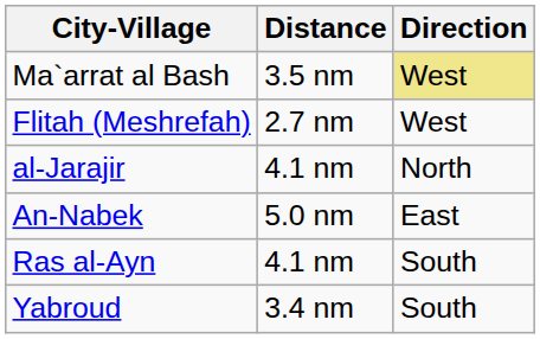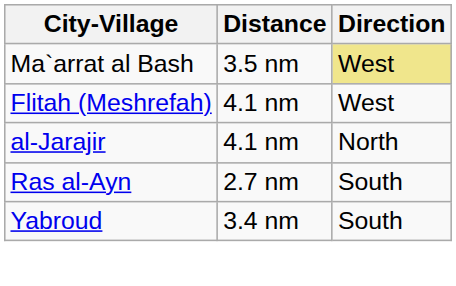Flitah (Meshrefah) | Distance: 2.7 nm -> 4.1 nm
- row: An-Nabek | 5.0 nm | East
Ras al-Ayn | Distance: 4.1 nm -> 2.7 nm
